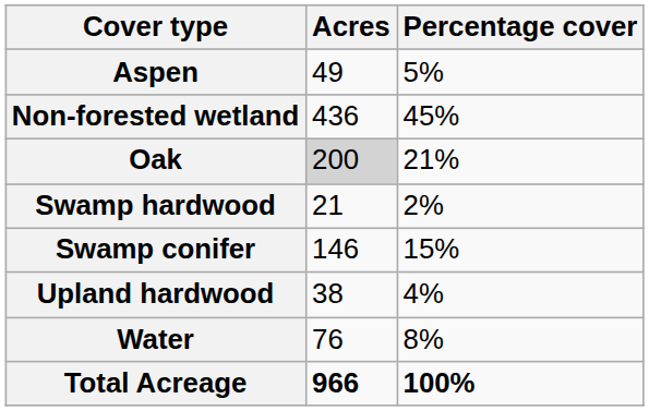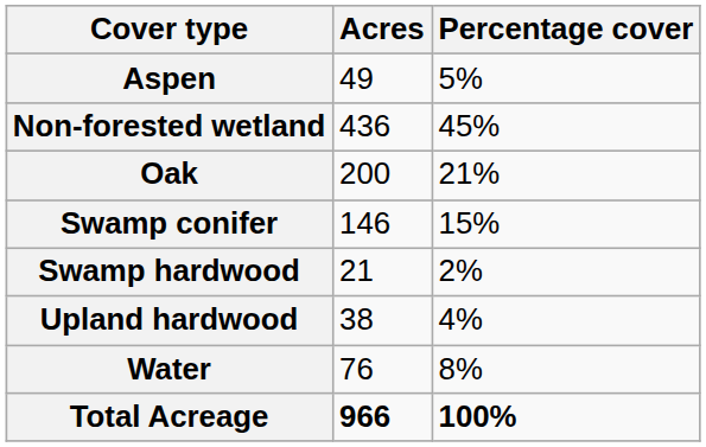Oak | Acres: lightgrey background -> no background
rows swapped: Swamp conifer <-> Swamp hardwood
